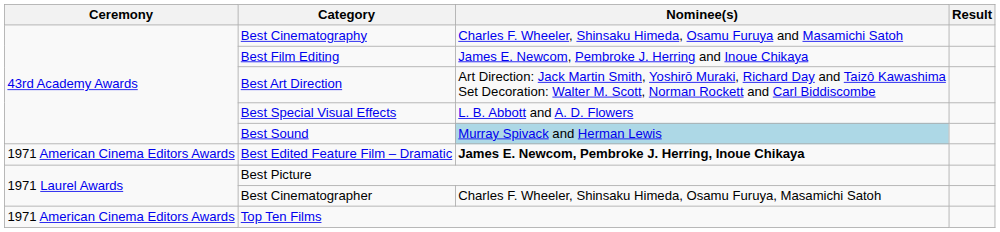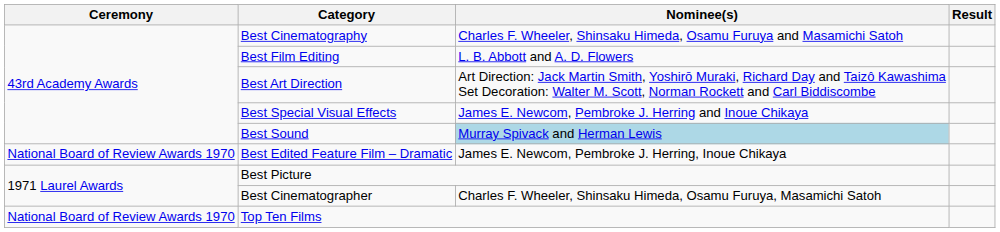Best Film Editing | Nominee(s): James E. Newcom, Pembroke J. Herring and Inoue Chikaya -> L. B. Abbott and A. D. Flowers
Best Special Visual Effects | Nominee(s): L. B. Abbott and A. D. Flowers -> James E. Newcom, Pembroke J. Herring and Inoue Chikaya
Best Edited Feature Film – Dramatic | Ceremony: 1971 American Cinema Editors Awards -> National Board of Review Awards 1970
Best Edited Feature Film – Dramatic | Nominee(s): bold -> normal
Top Ten Films | Ceremony: 1971 American Cinema Editors Awards -> National Board of Review Awards 1970
